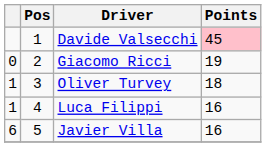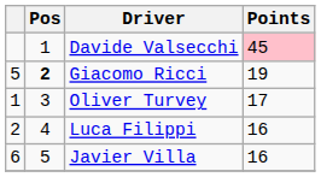Giacomo Ricci | column 1: 0 -> 5
Giacomo Ricci | Pos: normal -> bold
Oliver Turvey | Points: 18 -> 17
Luca Filippi | column 1: 1 -> 2
